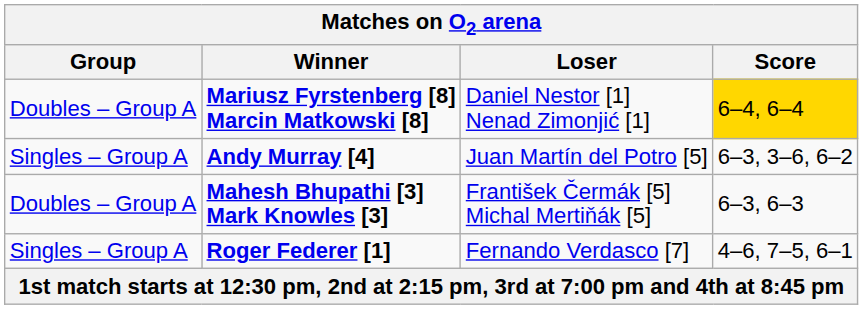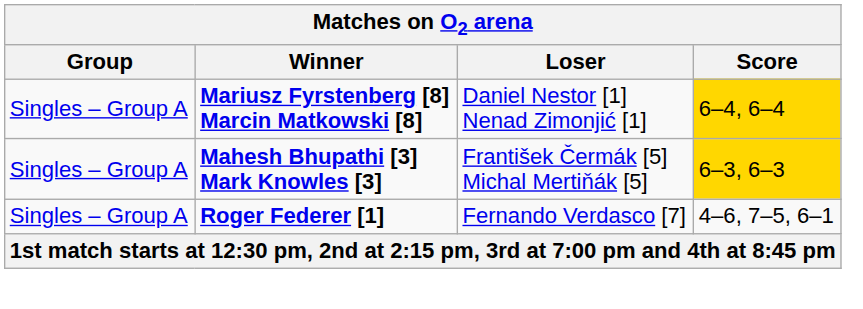Mariusz Fyrstenberg [8] Marcin Matkowski [8] | Group: Doubles – Group A -> Singles – Group A
- row: Singles – Group A | Andy Murray [4] | Juan Martín del Potro [5] | 6–3, 3–6, 6–2
Mahesh Bhupathi [3] Mark Knowles [3] | Group: Doubles – Group A -> Singles – Group A
Mahesh Bhupathi [3] Mark Knowles [3] | Score: no background -> gold background
